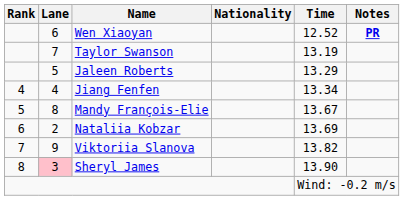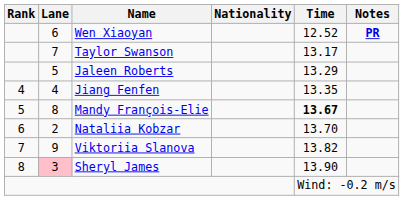Taylor Swanson | Time: 13.19 -> 13.17
Jiang Fenfen | Time: 13.34 -> 13.35
Mandy François-Elie | Time: normal -> bold
Nataliia Kobzar | Time: 13.69 -> 13.70
